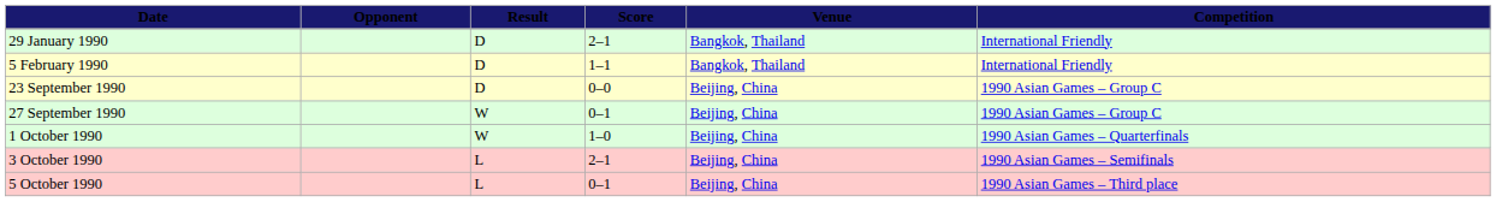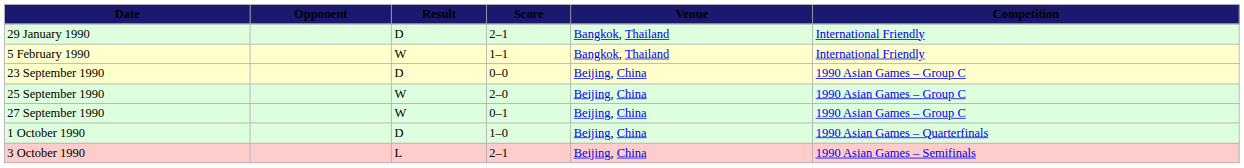5 February 1990 | Result: D -> W
+ row: 25 September 1990 | W | 2–0 | Beijing, China | 1990 Asian Games – Group C
1 October 1990 | Result: W -> D
- row: 5 October 1990 | L | 0–1 | Beijing, China | 1990 Asian Games – Third place
